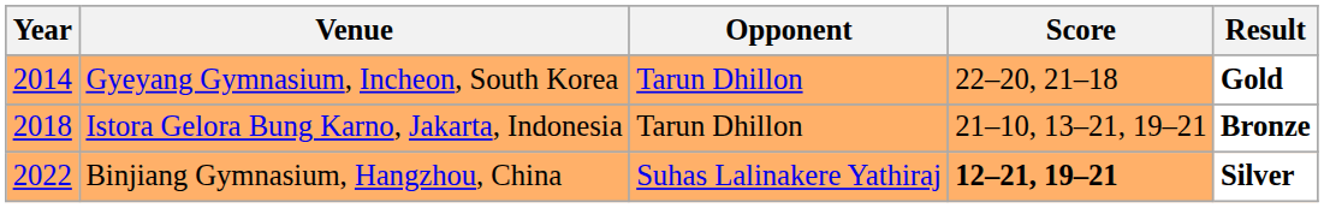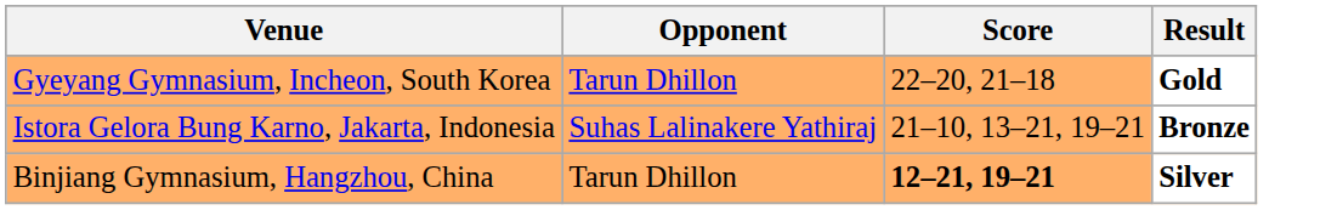- column: Year | 2014 | 2018 | 2022
Istora Gelora Bung Karno, Jakarta, Indonesia | Opponent: Tarun Dhillon -> Suhas Lalinakere Yathiraj
Binjiang Gymnasium, Hangzhou, China | Opponent: Suhas Lalinakere Yathiraj -> Tarun Dhillon
